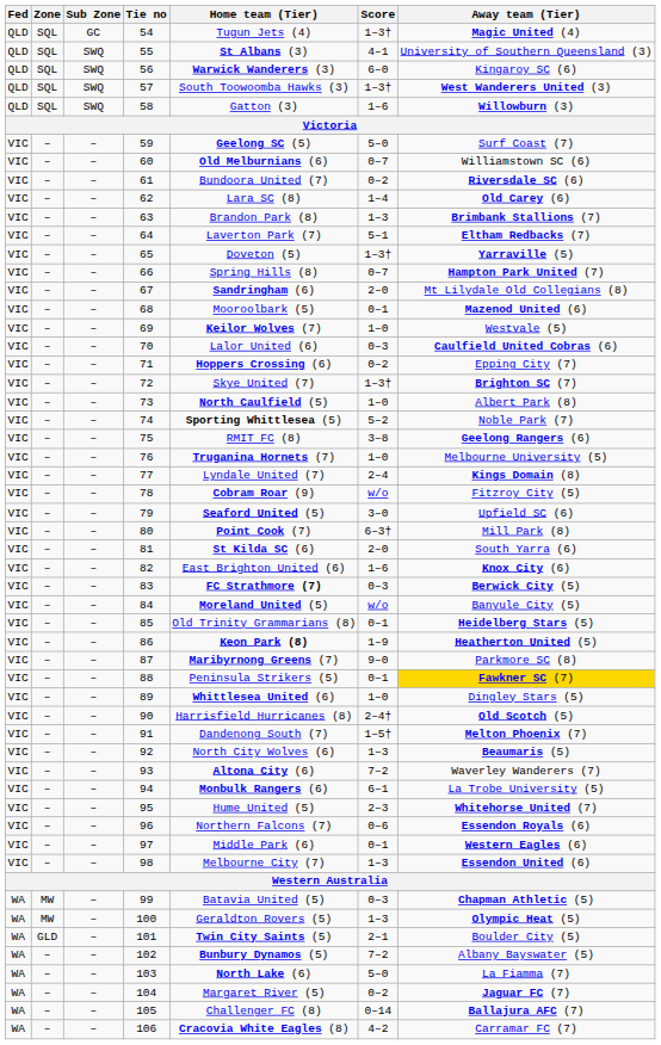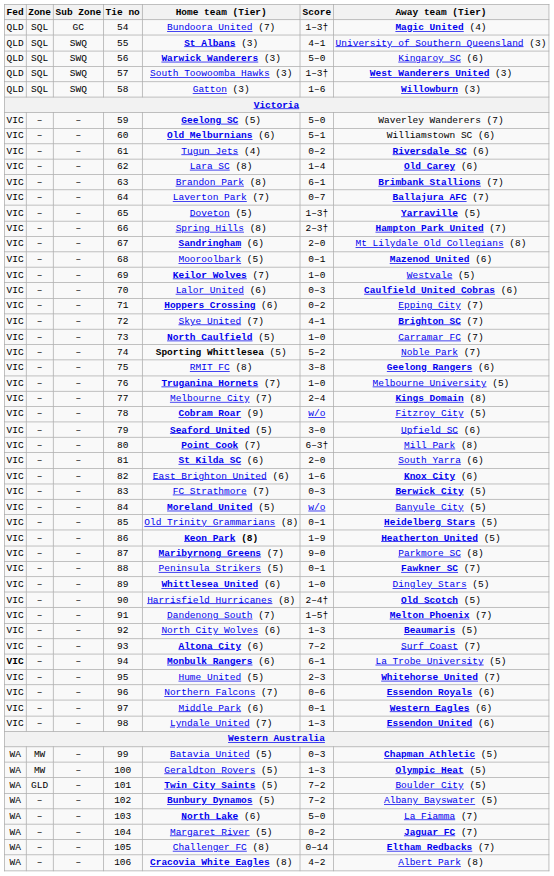54 | Home team (Tier): Tugun Jets (4) -> Bundoora United (7)
56 | Score: 6–0 -> 5–0
59 | Away team (Tier): Surf Coast (7) -> Waverley Wanderers (7)
60 | Score: 0–7 -> 5–1
61 | Home team (Tier): Bundoora United (7) -> Tugun Jets (4)
63 | Score: 1–3 -> 6–1
64 | Score: 5–1 -> 0–7
64 | Away team (Tier): Eltham Redbacks (7) -> Ballajura AFC (7)
66 | Score: 0–7 -> 2–3†
72 | Score: 1–3† -> 4–1
73 | Away team (Tier): Albert Park (8) -> Carramar FC (7)
77 | Home team (Tier): Lyndale United (7) -> Melbourne City (7)
83 | Home team (Tier): bold -> normal
88 | Away team (Tier): gold background -> no background
93 | Away team (Tier): Waverley Wanderers (7) -> Surf Coast (7)
94 | Fed: normal -> bold
98 | Home team (Tier): Melbourne City (7) -> Lyndale United (7)
101 | Score: 2–1 -> 7–2
105 | Away team (Tier): Ballajura AFC (7) -> Eltham Redbacks (7)
106 | Away team (Tier): Carramar FC (7) -> Albert Park (8)
